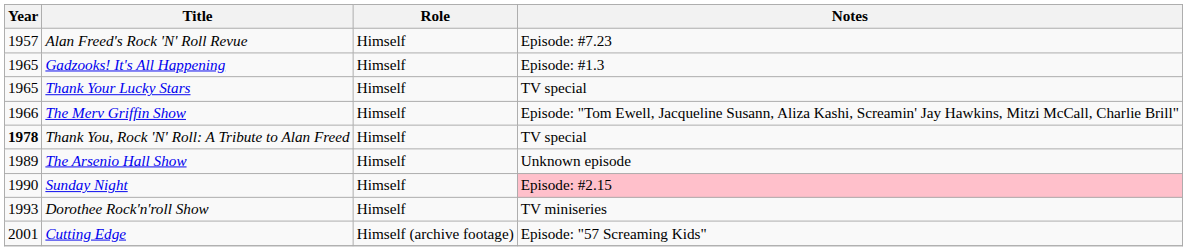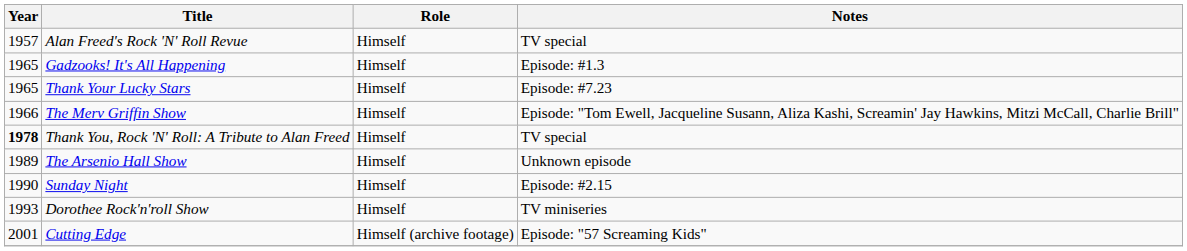Alan Freed's Rock 'N' Roll Revue | Notes: Episode: #7.23 -> TV special
Thank Your Lucky Stars | Notes: TV special -> Episode: #7.23
Sunday Night | Notes: pink background -> no background
